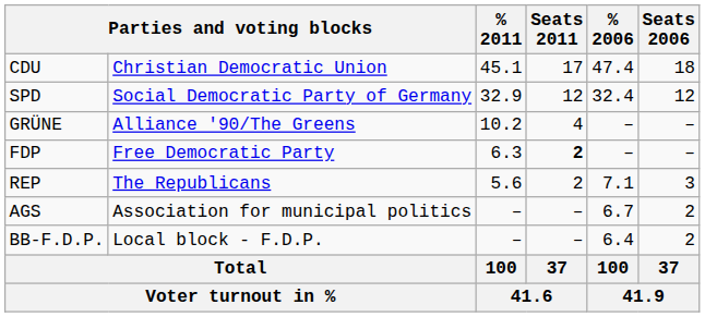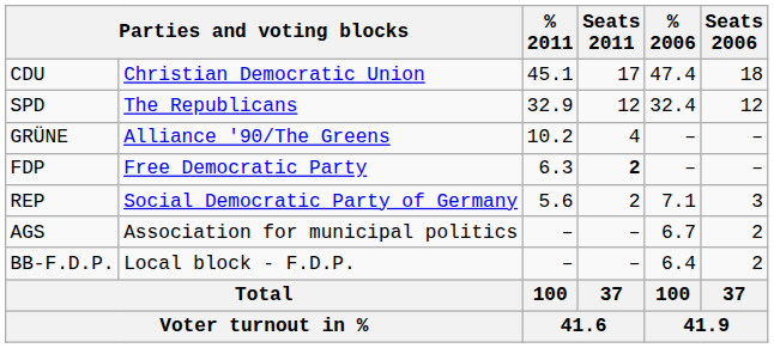SPD | column 2: Social Democratic Party of Germany -> The Republicans
REP | column 2: The Republicans -> Social Democratic Party of Germany
